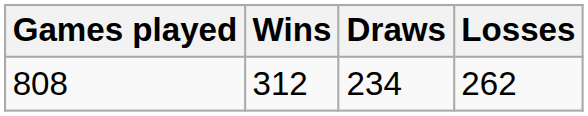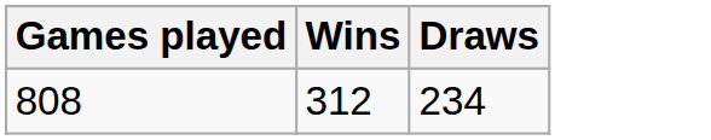- column: Losses | 262
